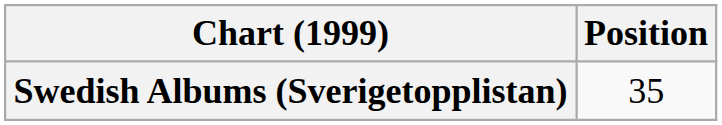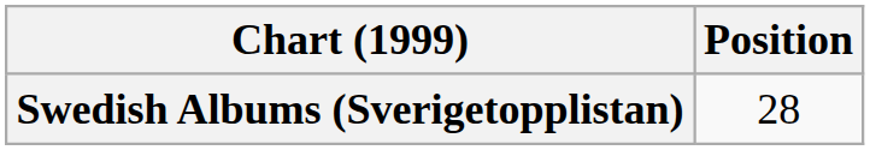Swedish Albums (Sverigetopplistan) | Position: 35 -> 28
